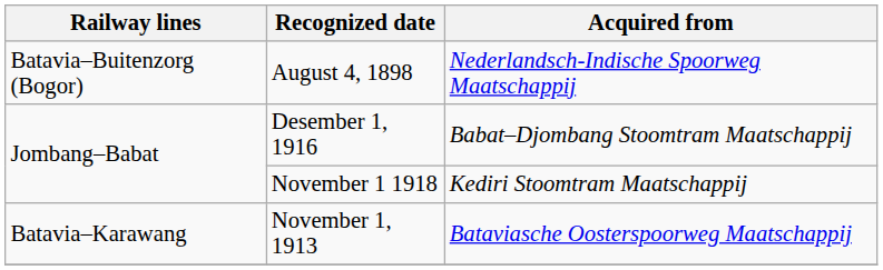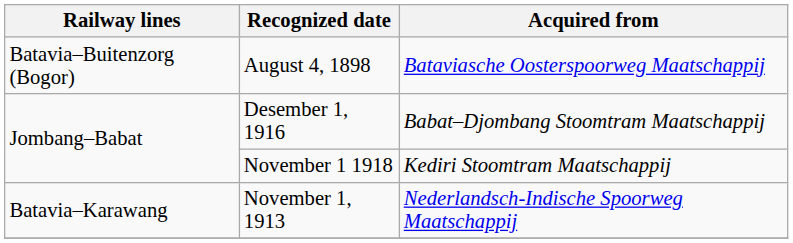August 4, 1898 | Acquired from: Nederlandsch-Indische Spoorweg Maatschappij -> Bataviasche Oosterspoorweg Maatschappij
November 1, 1913 | Acquired from: Bataviasche Oosterspoorweg Maatschappij -> Nederlandsch-Indische Spoorweg Maatschappij
